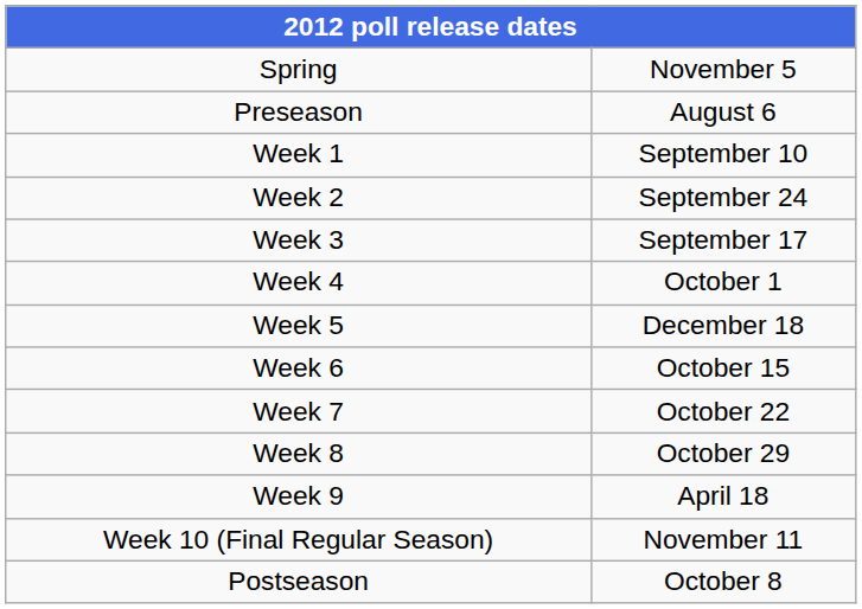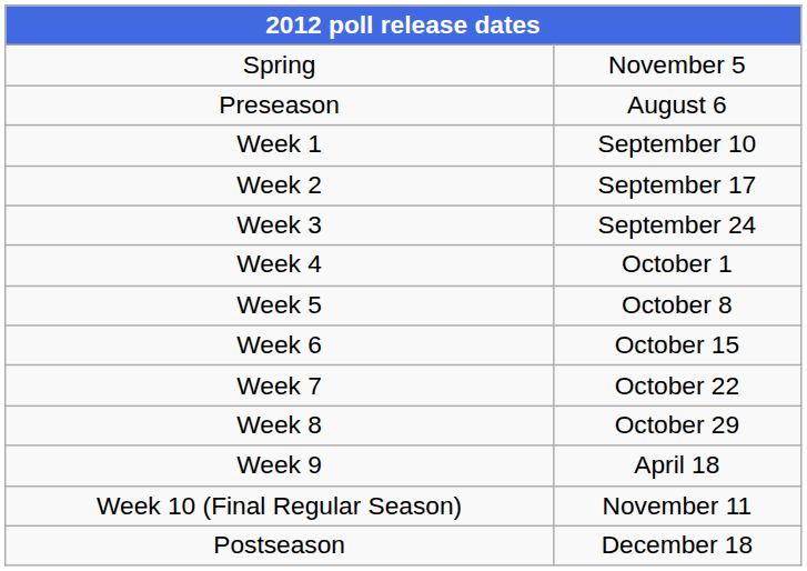Week 2 | column 2: September 24 -> September 17
Week 3 | column 2: September 17 -> September 24
Week 5 | column 2: December 18 -> October 8
Postseason | column 2: October 8 -> December 18
